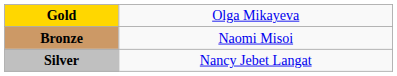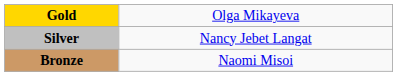rows swapped: Silver <-> Bronze
